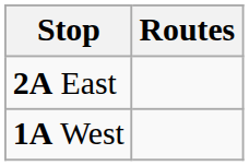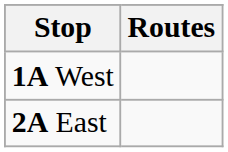rows swapped: 1A West <-> 2A East
